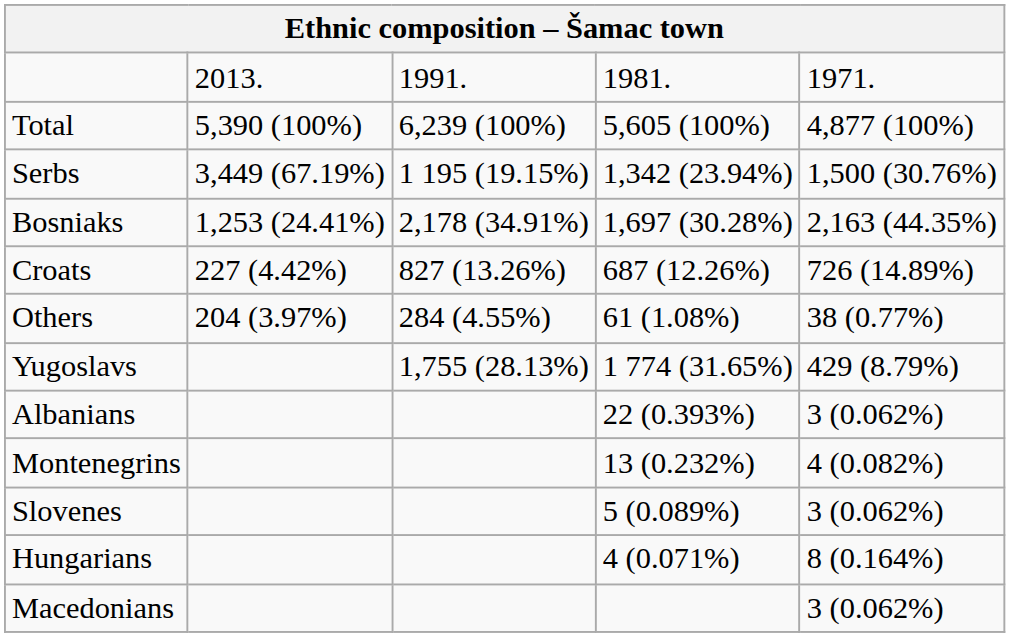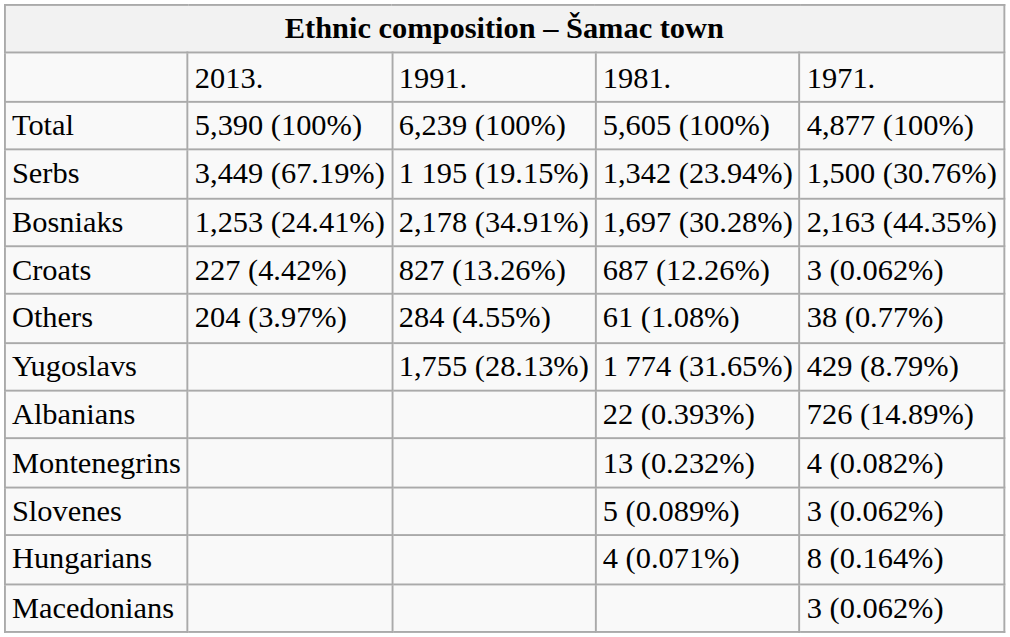Croats | column 5: 726 (14.89%) -> 3 (0.062%)
Albanians | column 5: 3 (0.062%) -> 726 (14.89%)
